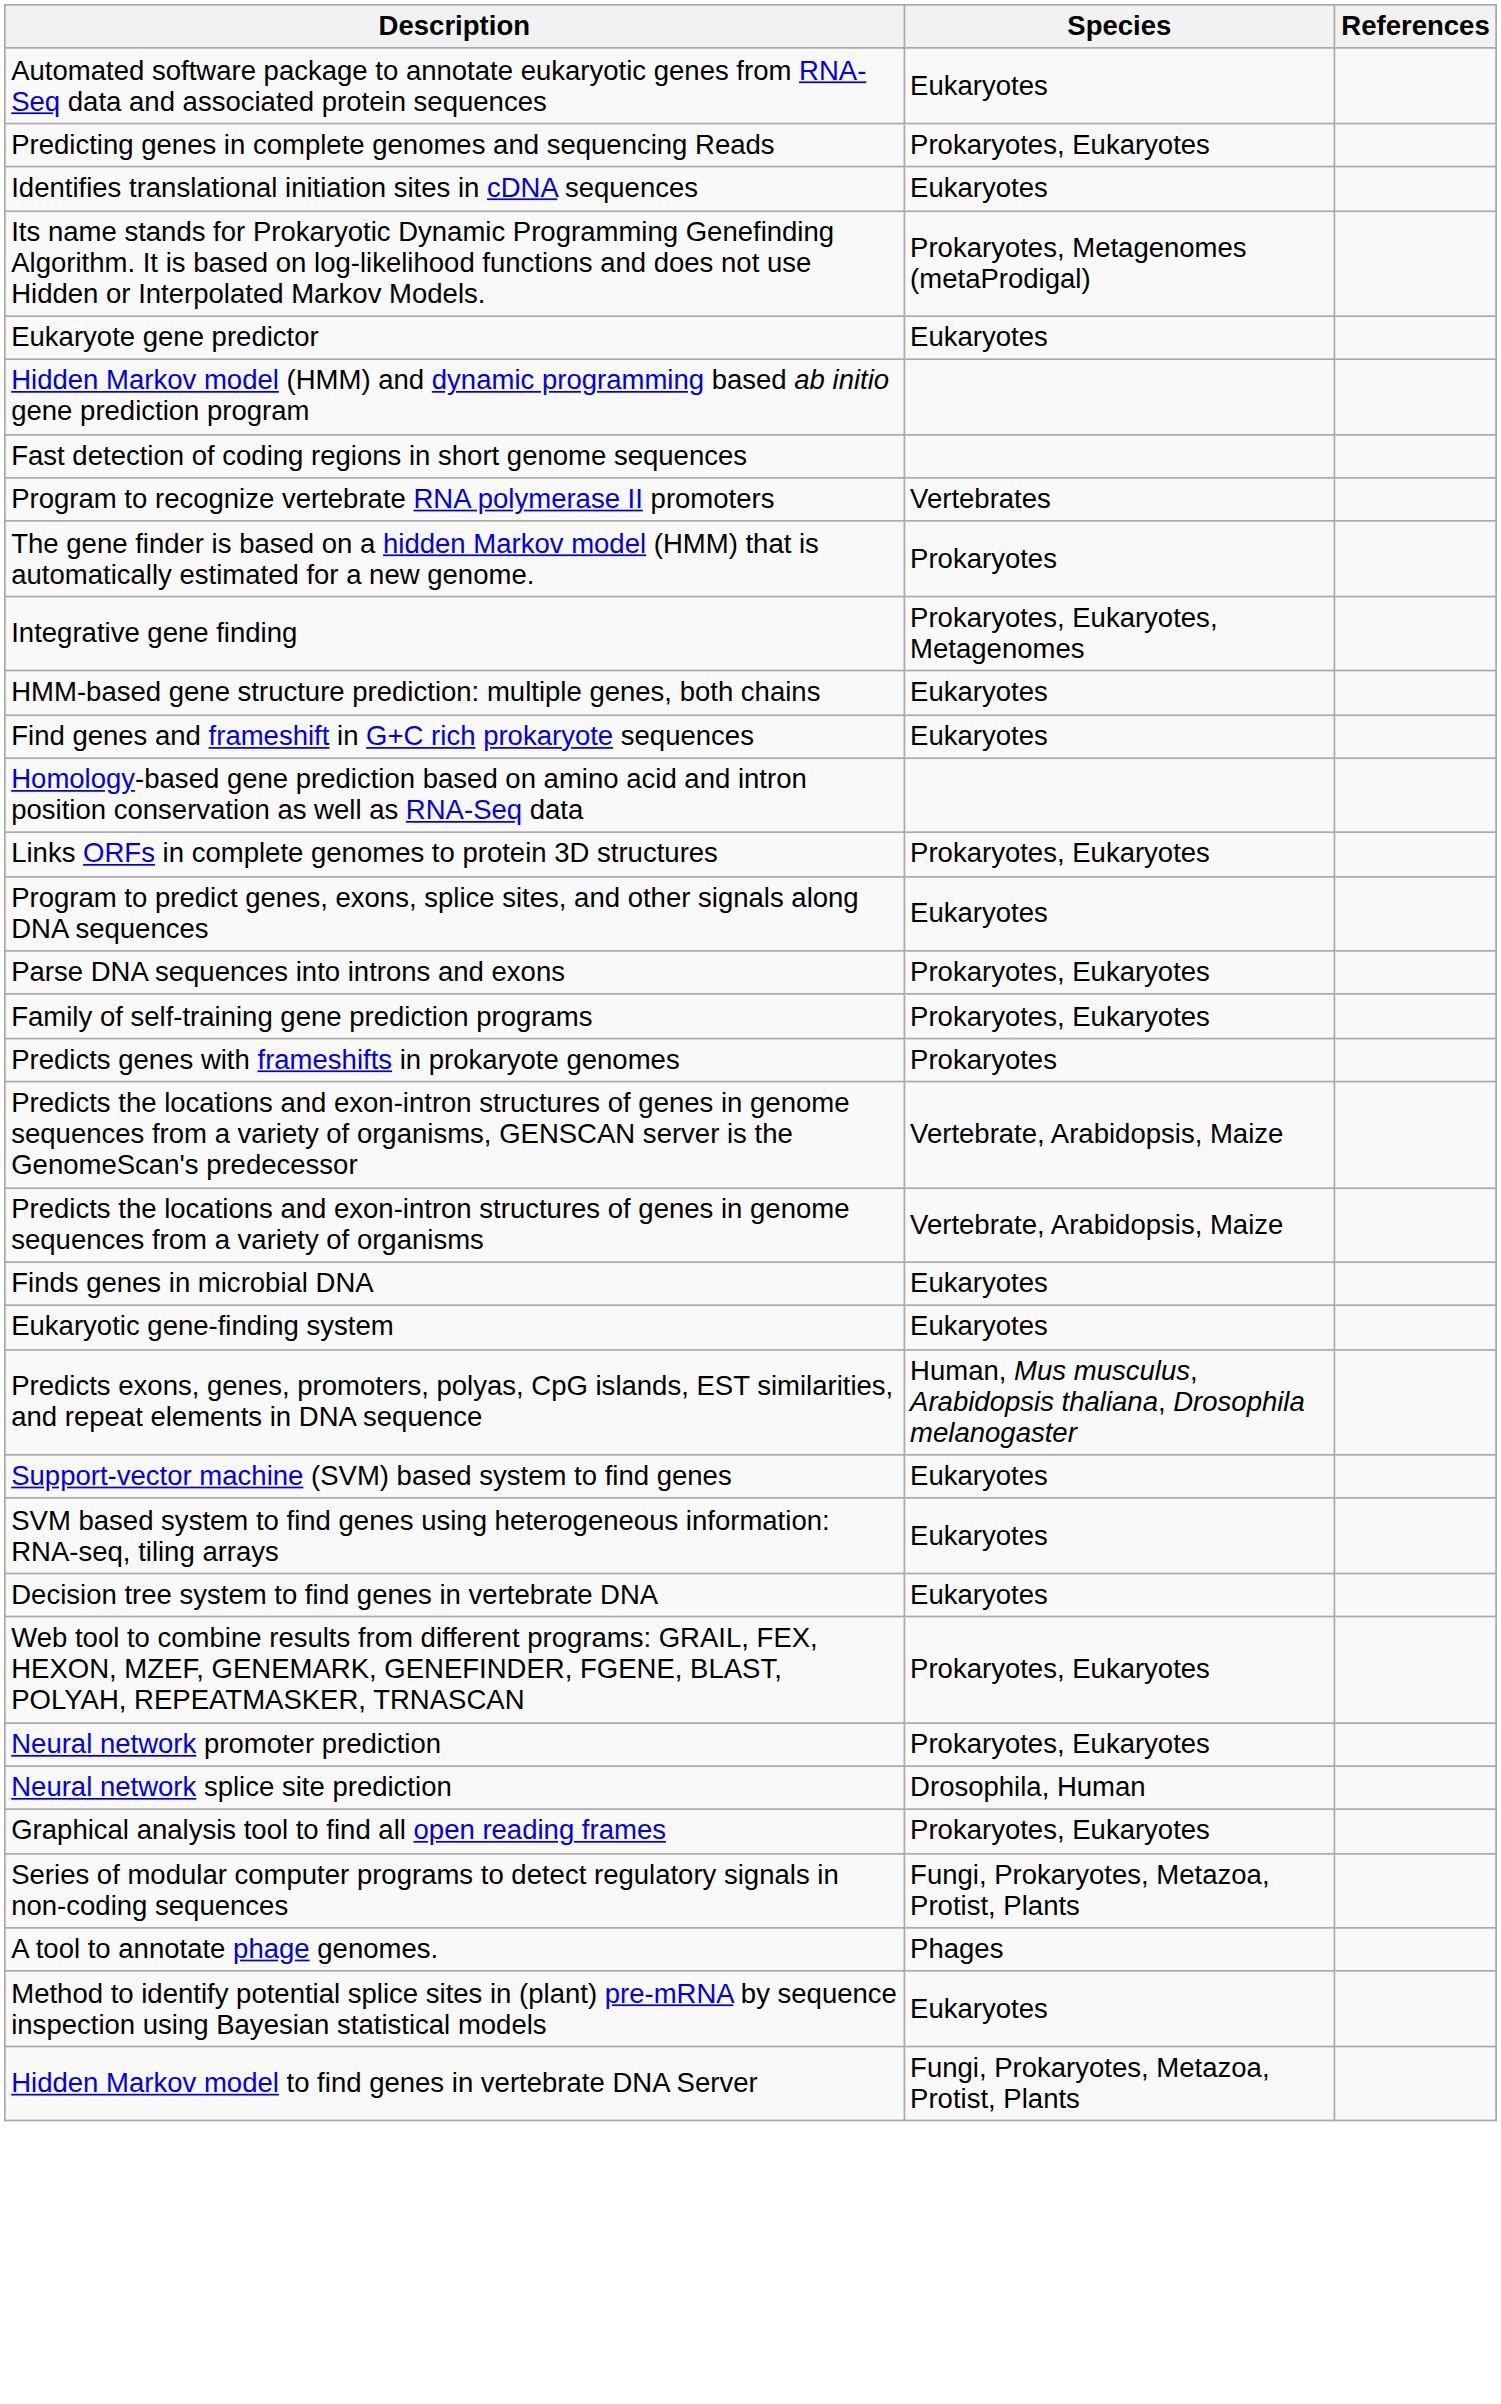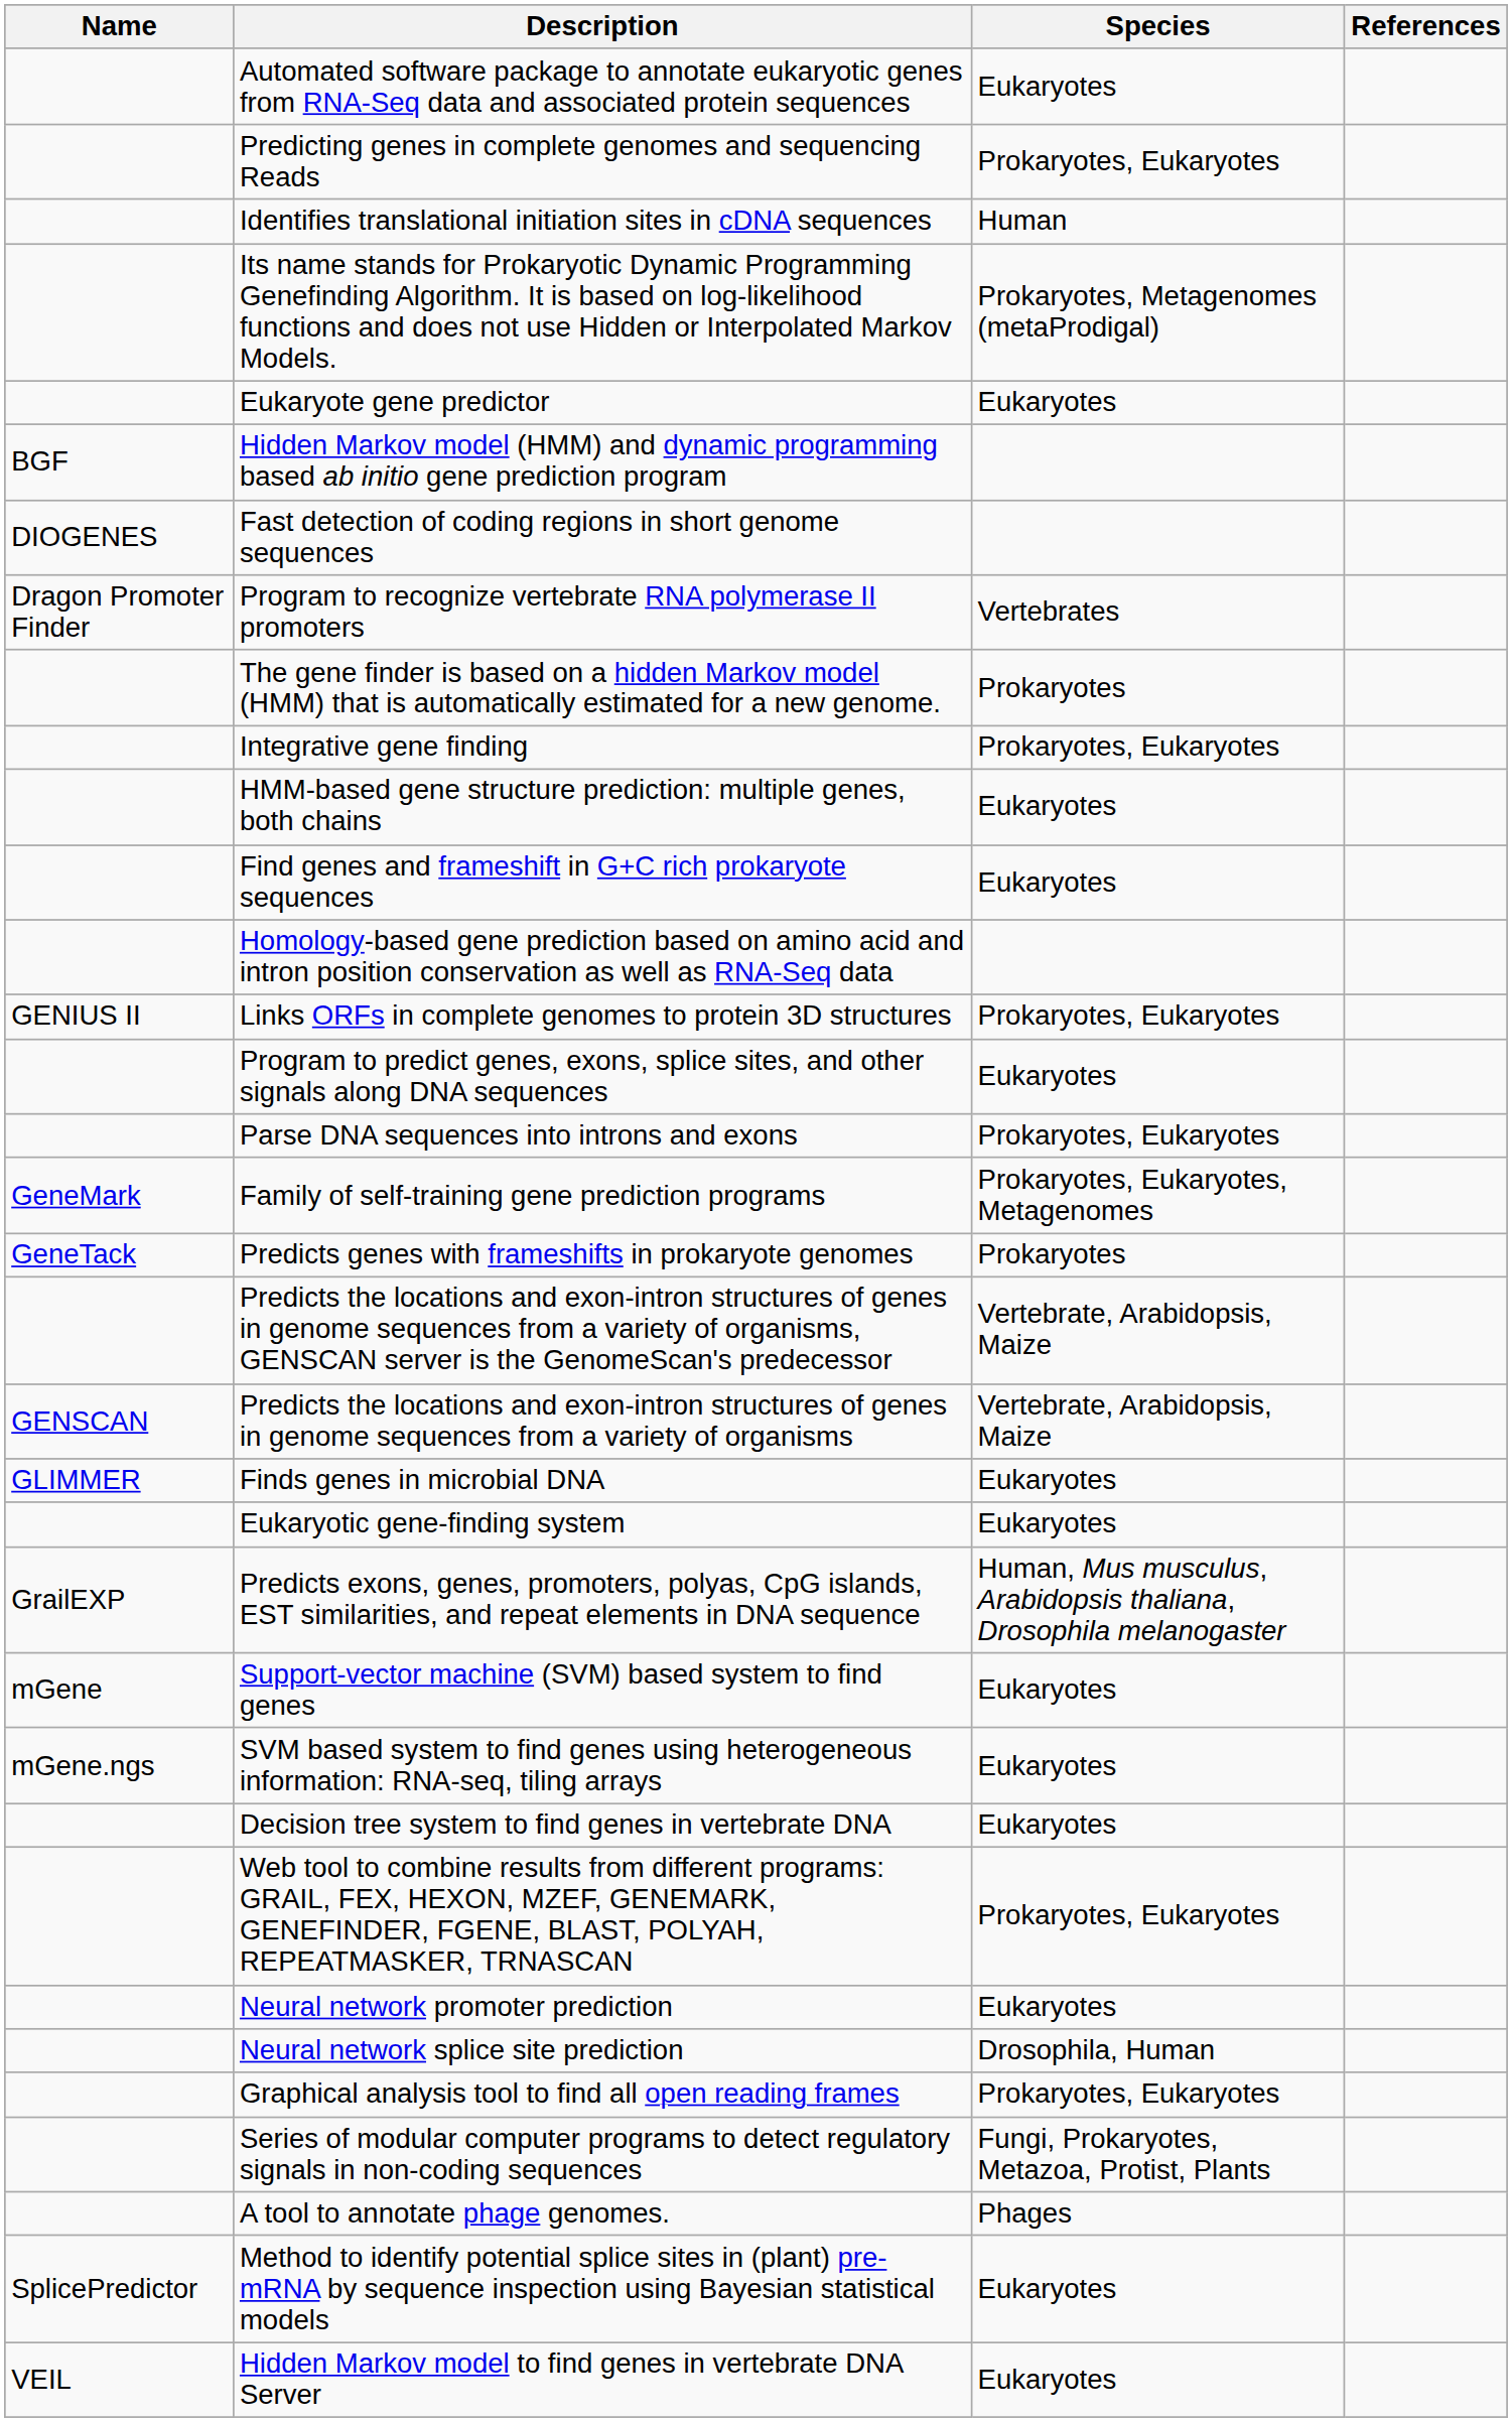+ column: Name | BGF | DIOGENES | Dragon Promoter Finder | GENIUS II | GeneMark | GeneTack | GENSCAN | GLIMMER | GrailEXP | mGene | mGene.ngs | SplicePredictor | VEIL
Identifies translational initiation sites in cDNA sequences | Species: Eukaryotes -> Human
Integrative gene finding | Species: Prokaryotes, Eukaryotes, Metagenomes -> Prokaryotes, Eukaryotes
Family of self-training gene prediction programs | Species: Prokaryotes, Eukaryotes -> Prokaryotes, Eukaryotes, Metagenomes
Neural network promoter prediction | Species: Prokaryotes, Eukaryotes -> Eukaryotes
Hidden Markov model to find genes in vertebrate DNA Server | Species: Fungi, Prokaryotes, Metazoa, Protist, Plants -> Eukaryotes
